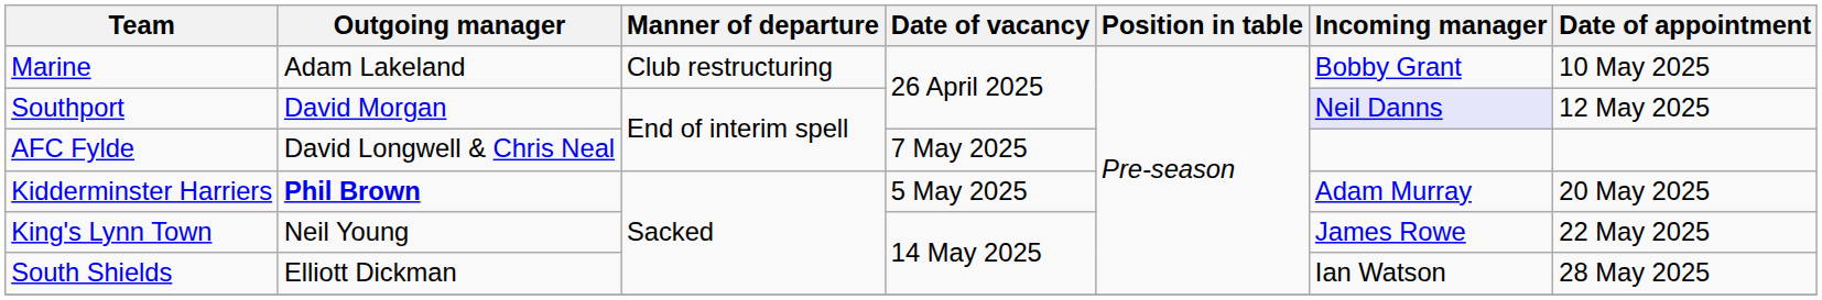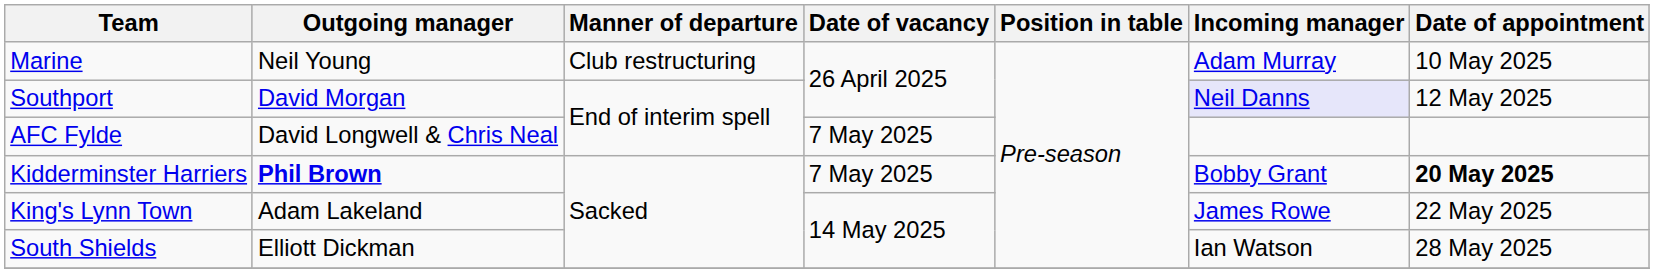Marine | Outgoing manager: Adam Lakeland -> Neil Young
Marine | Incoming manager: Bobby Grant -> Adam Murray
Kidderminster Harriers | Date of vacancy: 5 May 2025 -> 7 May 2025
Kidderminster Harriers | Incoming manager: Adam Murray -> Bobby Grant
Kidderminster Harriers | Date of appointment: normal -> bold
King's Lynn Town | Outgoing manager: Neil Young -> Adam Lakeland
